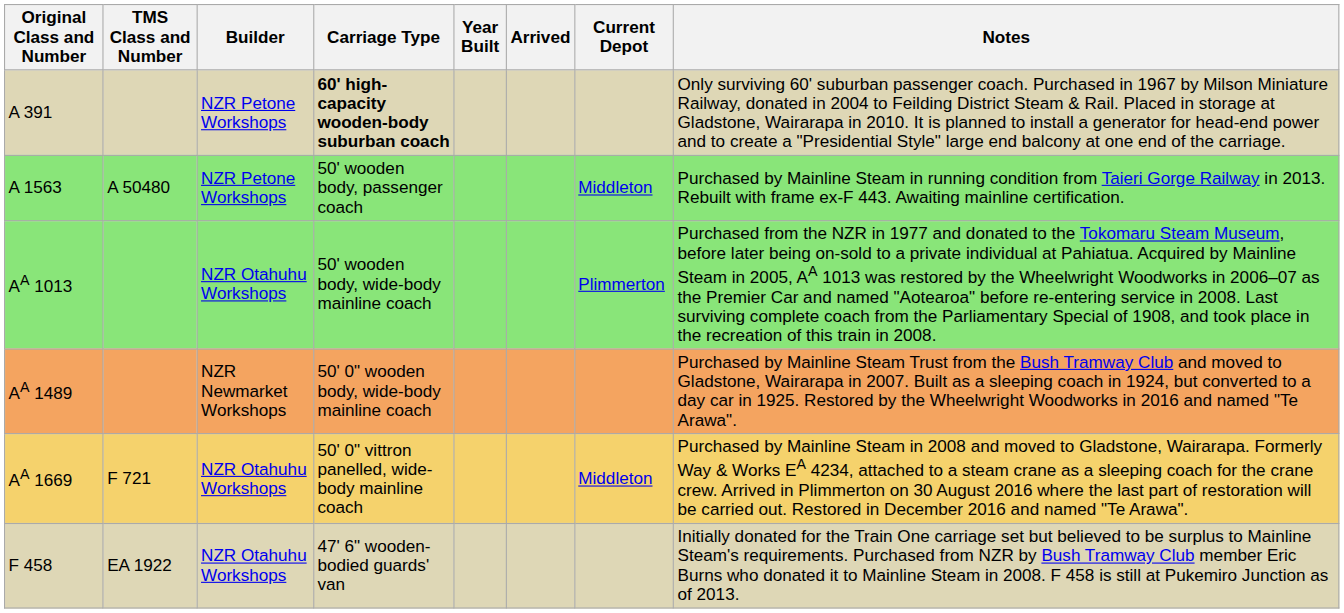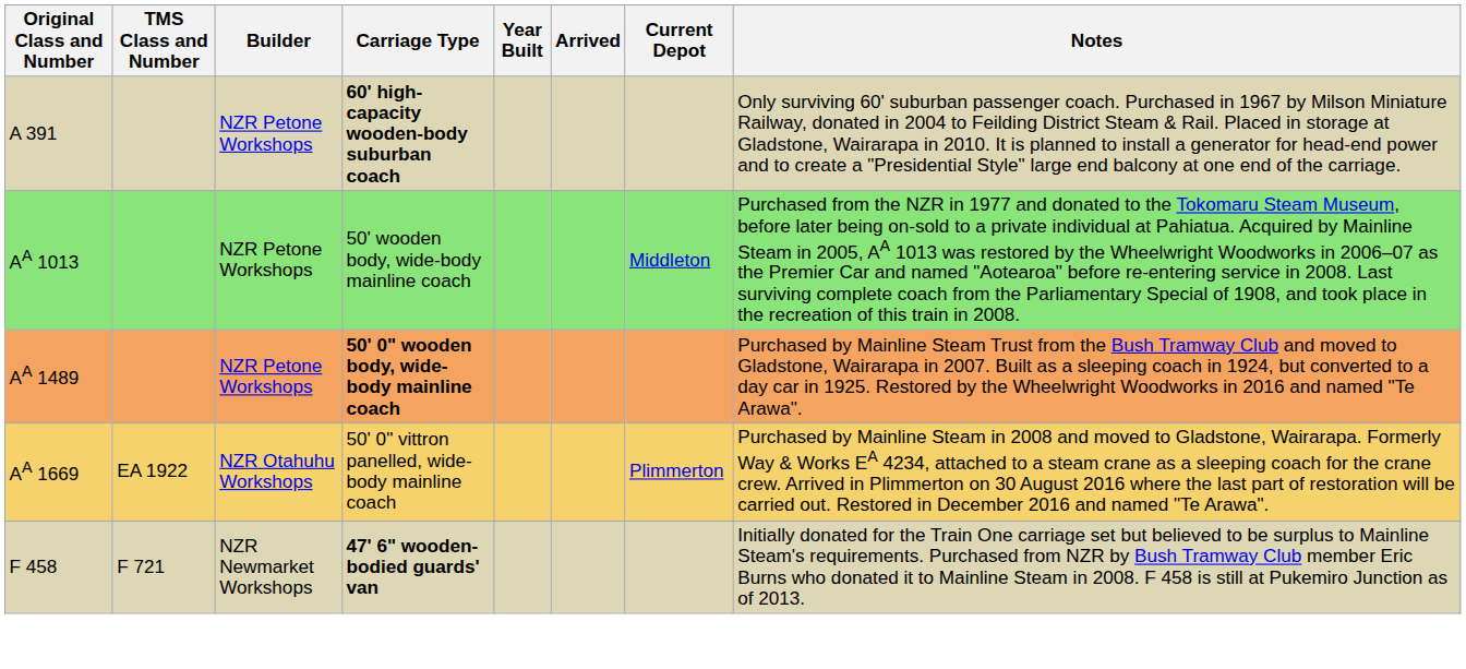- row: A 1563 | A 50480 | NZR Petone Workshops | 50' wooden body, passenger coach | Middleton | Purchased by Mainline Steam in running condition from Taieri Gorge Railway in 2013. Rebuilt with frame ex-F 443. Awaiting mainline certification.
AA 1013 | Builder: NZR Otahuhu Workshops -> NZR Petone Workshops
AA 1013 | Current Depot: Plimmerton -> Middleton
AA 1489 | Builder: NZR Newmarket Workshops -> NZR Petone Workshops
AA 1489 | Carriage Type: normal -> bold
AA 1669 | TMS Class and Number: F 721 -> EA 1922
AA 1669 | Current Depot: Middleton -> Plimmerton
F 458 | TMS Class and Number: EA 1922 -> F 721
F 458 | Builder: NZR Otahuhu Workshops -> NZR Newmarket Workshops
F 458 | Carriage Type: normal -> bold
